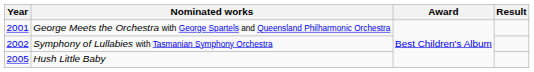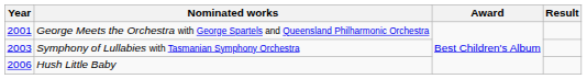Symphony of Lullabies with Tasmanian Symphony Orchestra | Year: 2002 -> 2003
Hush Little Baby | Year: 2005 -> 2006
